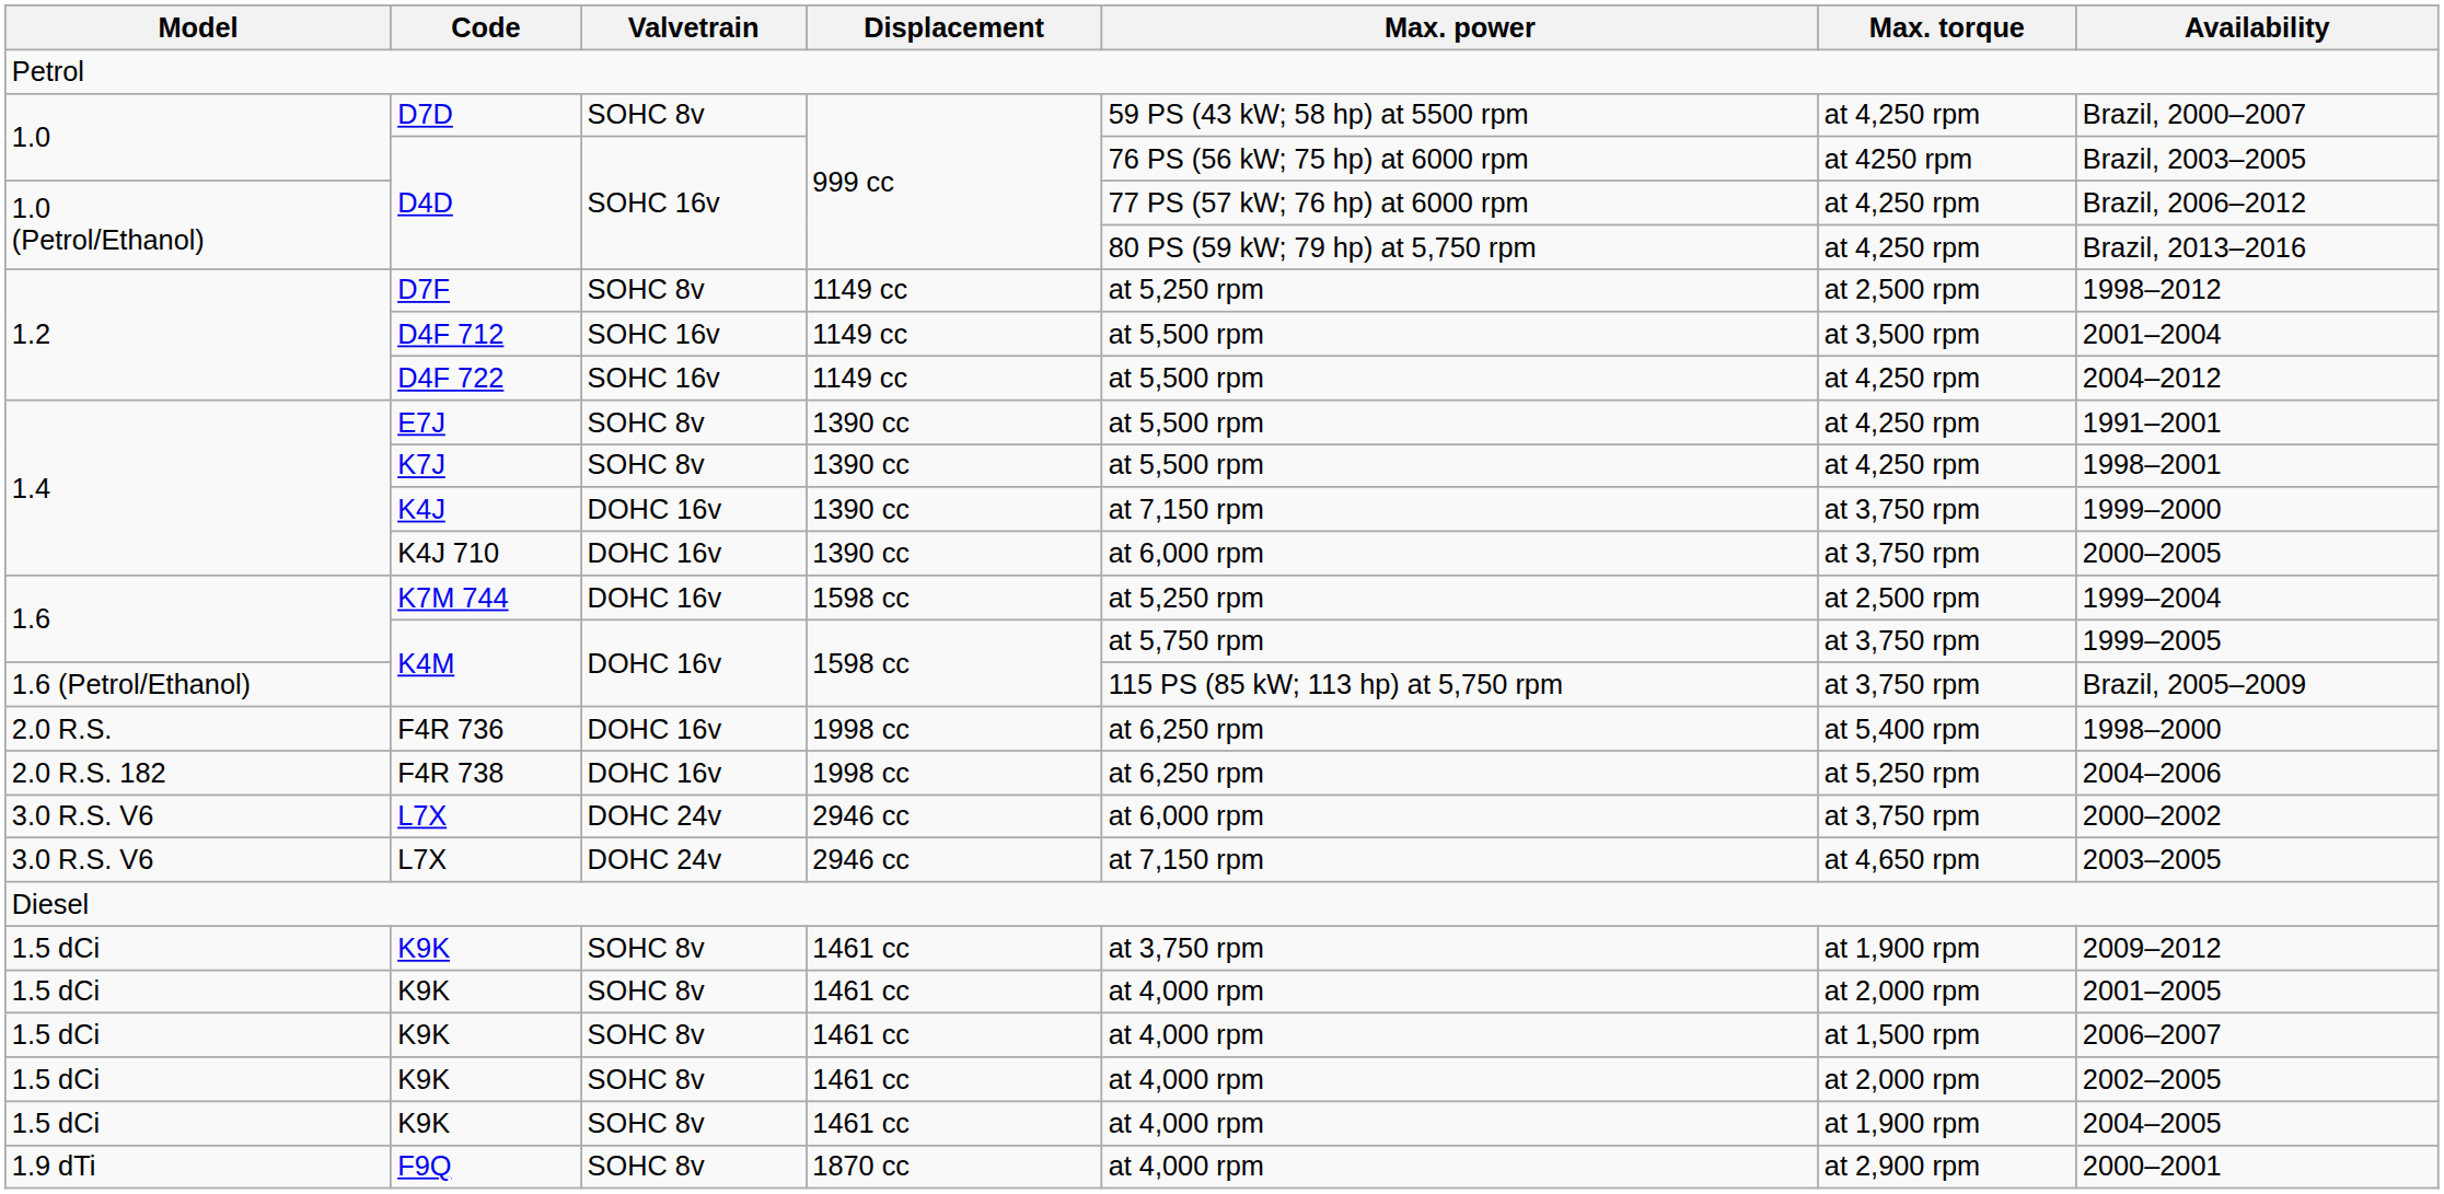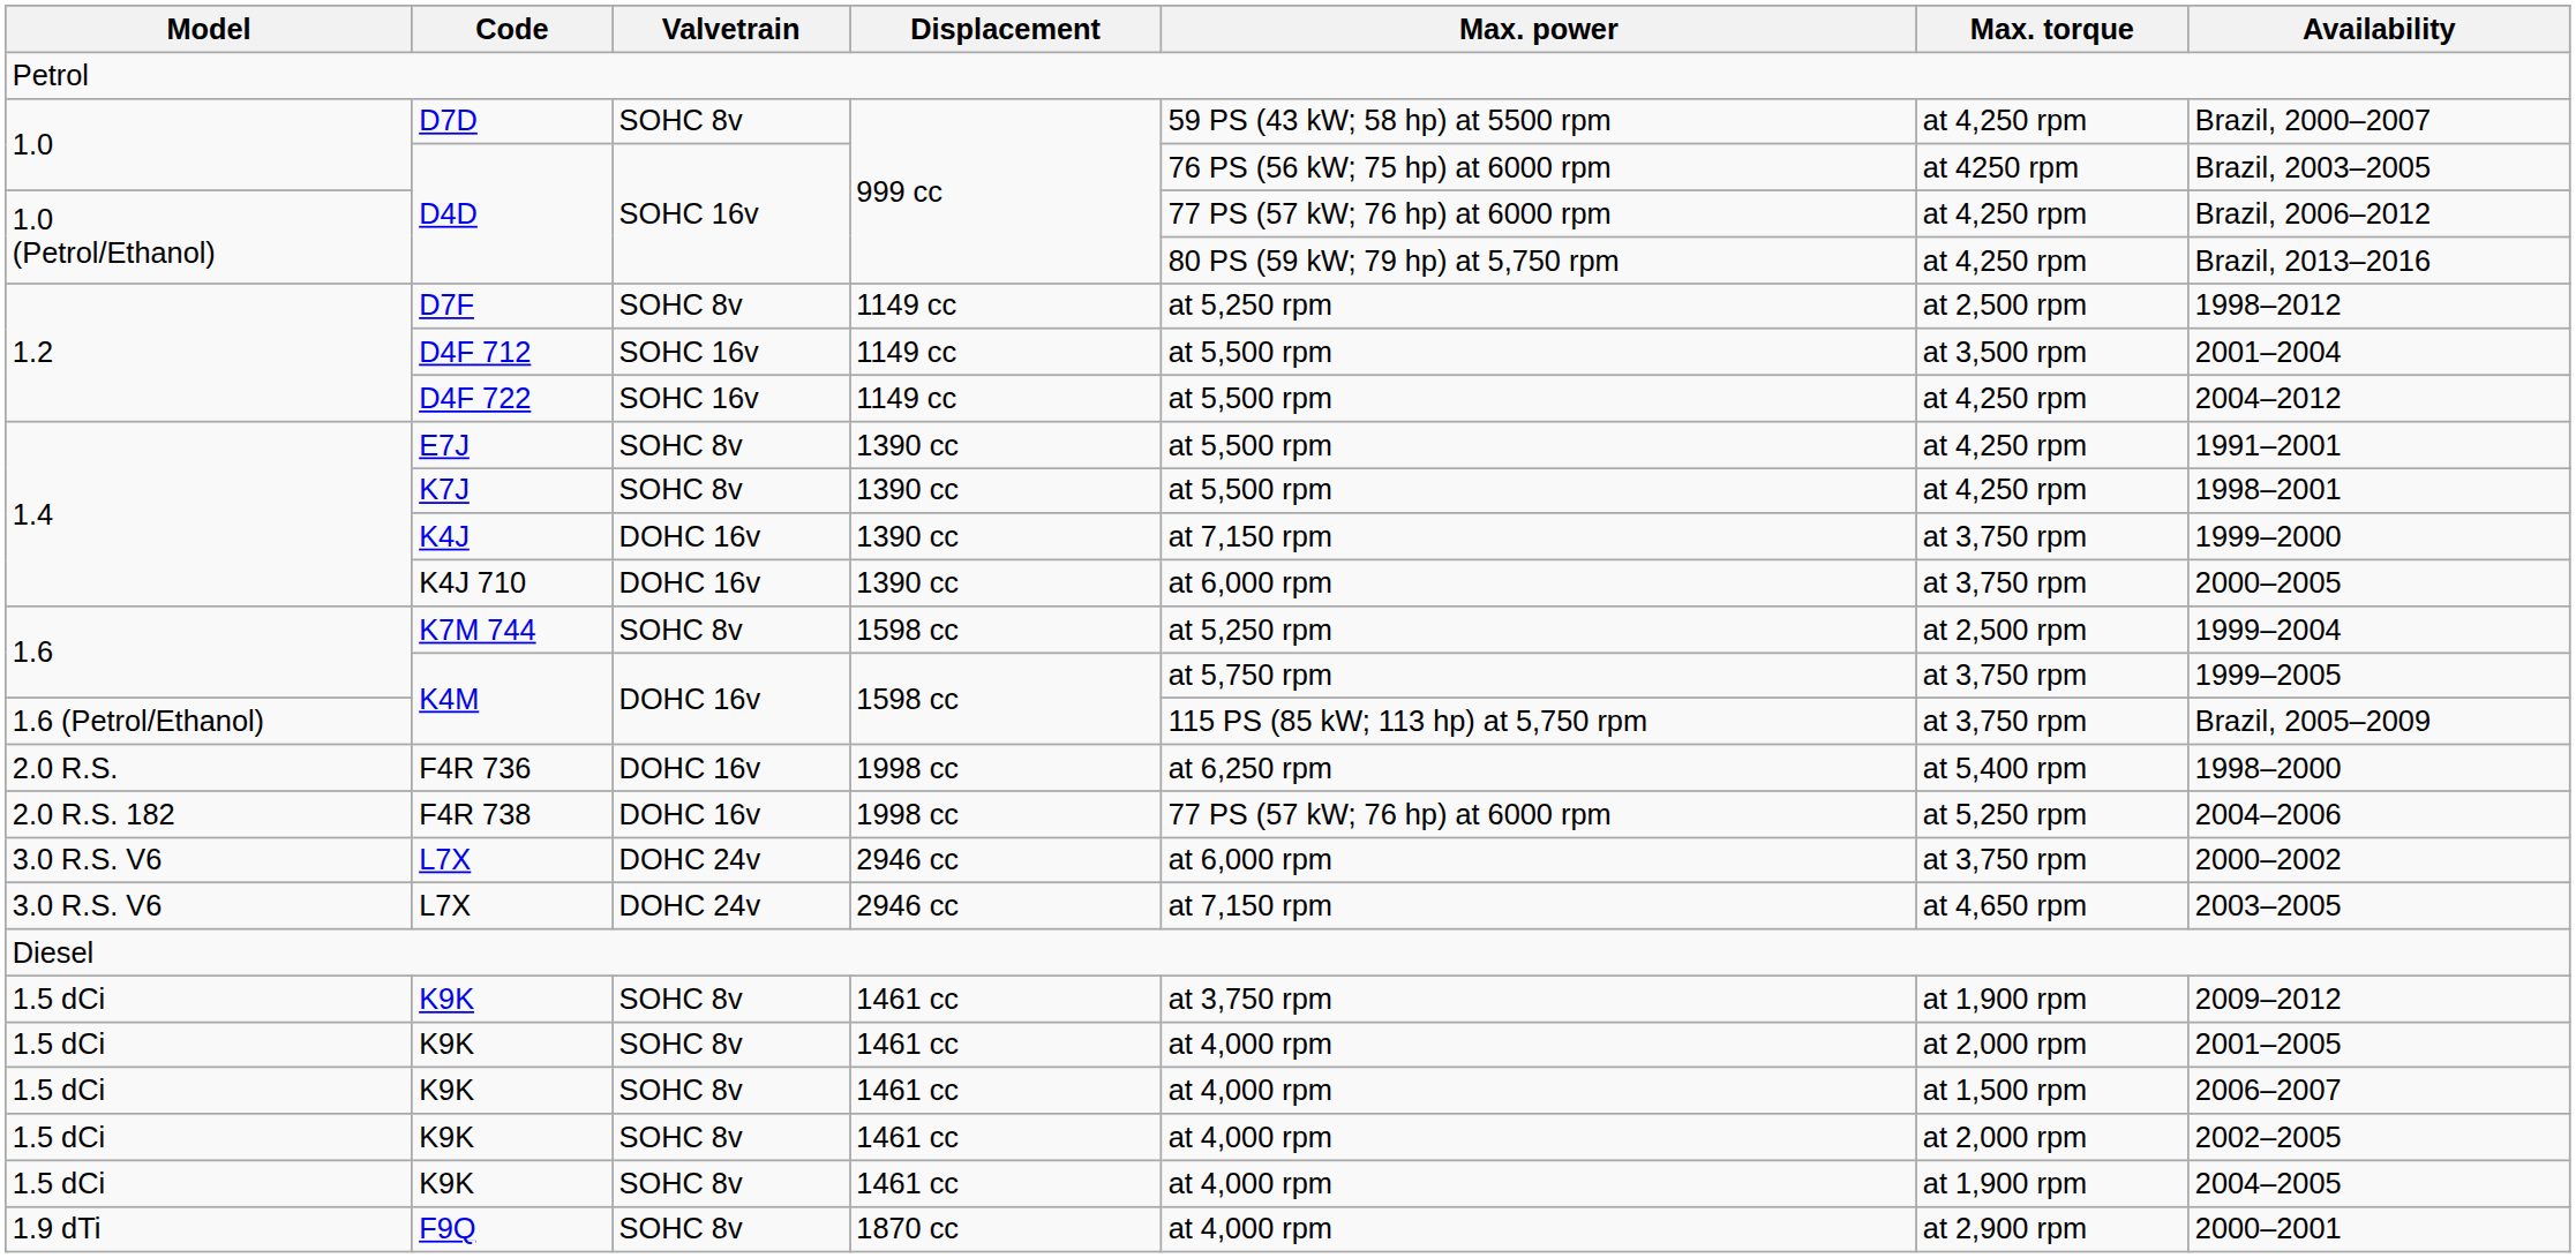K7M 744 | Valvetrain: DOHC 16v -> SOHC 8v
F4R 738 | Max. power: at 6,250 rpm -> 77 PS (57 kW; 76 hp) at 6000 rpm
